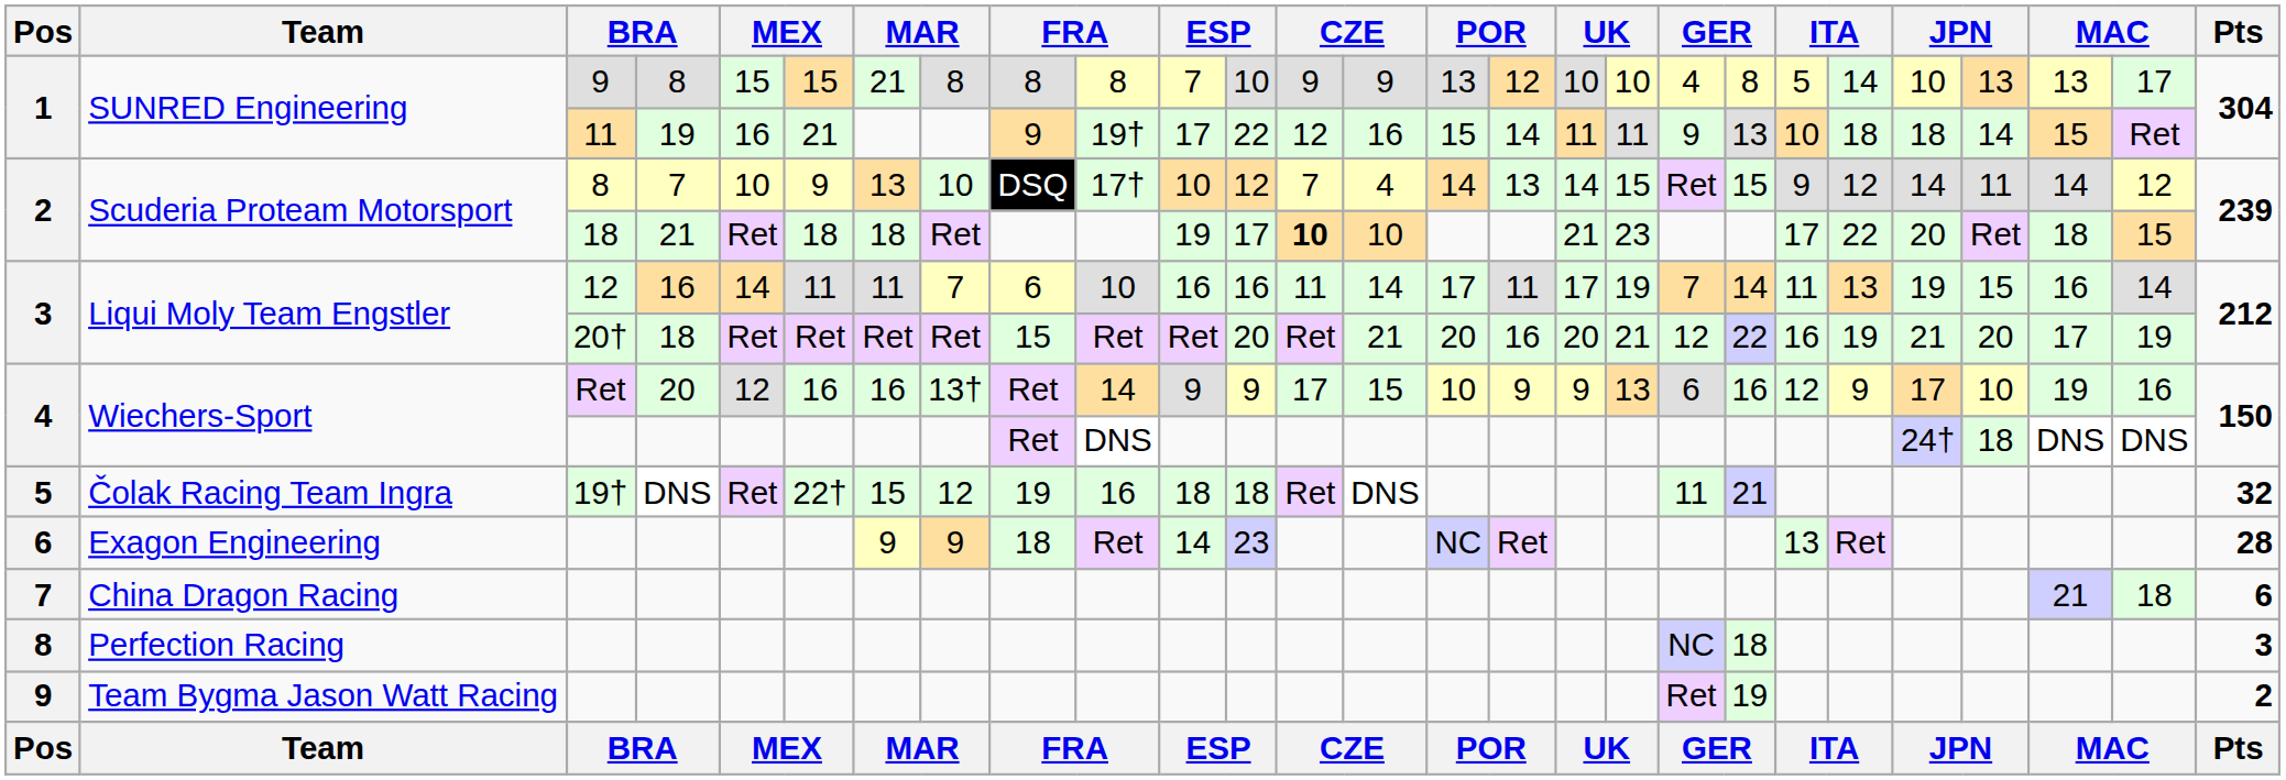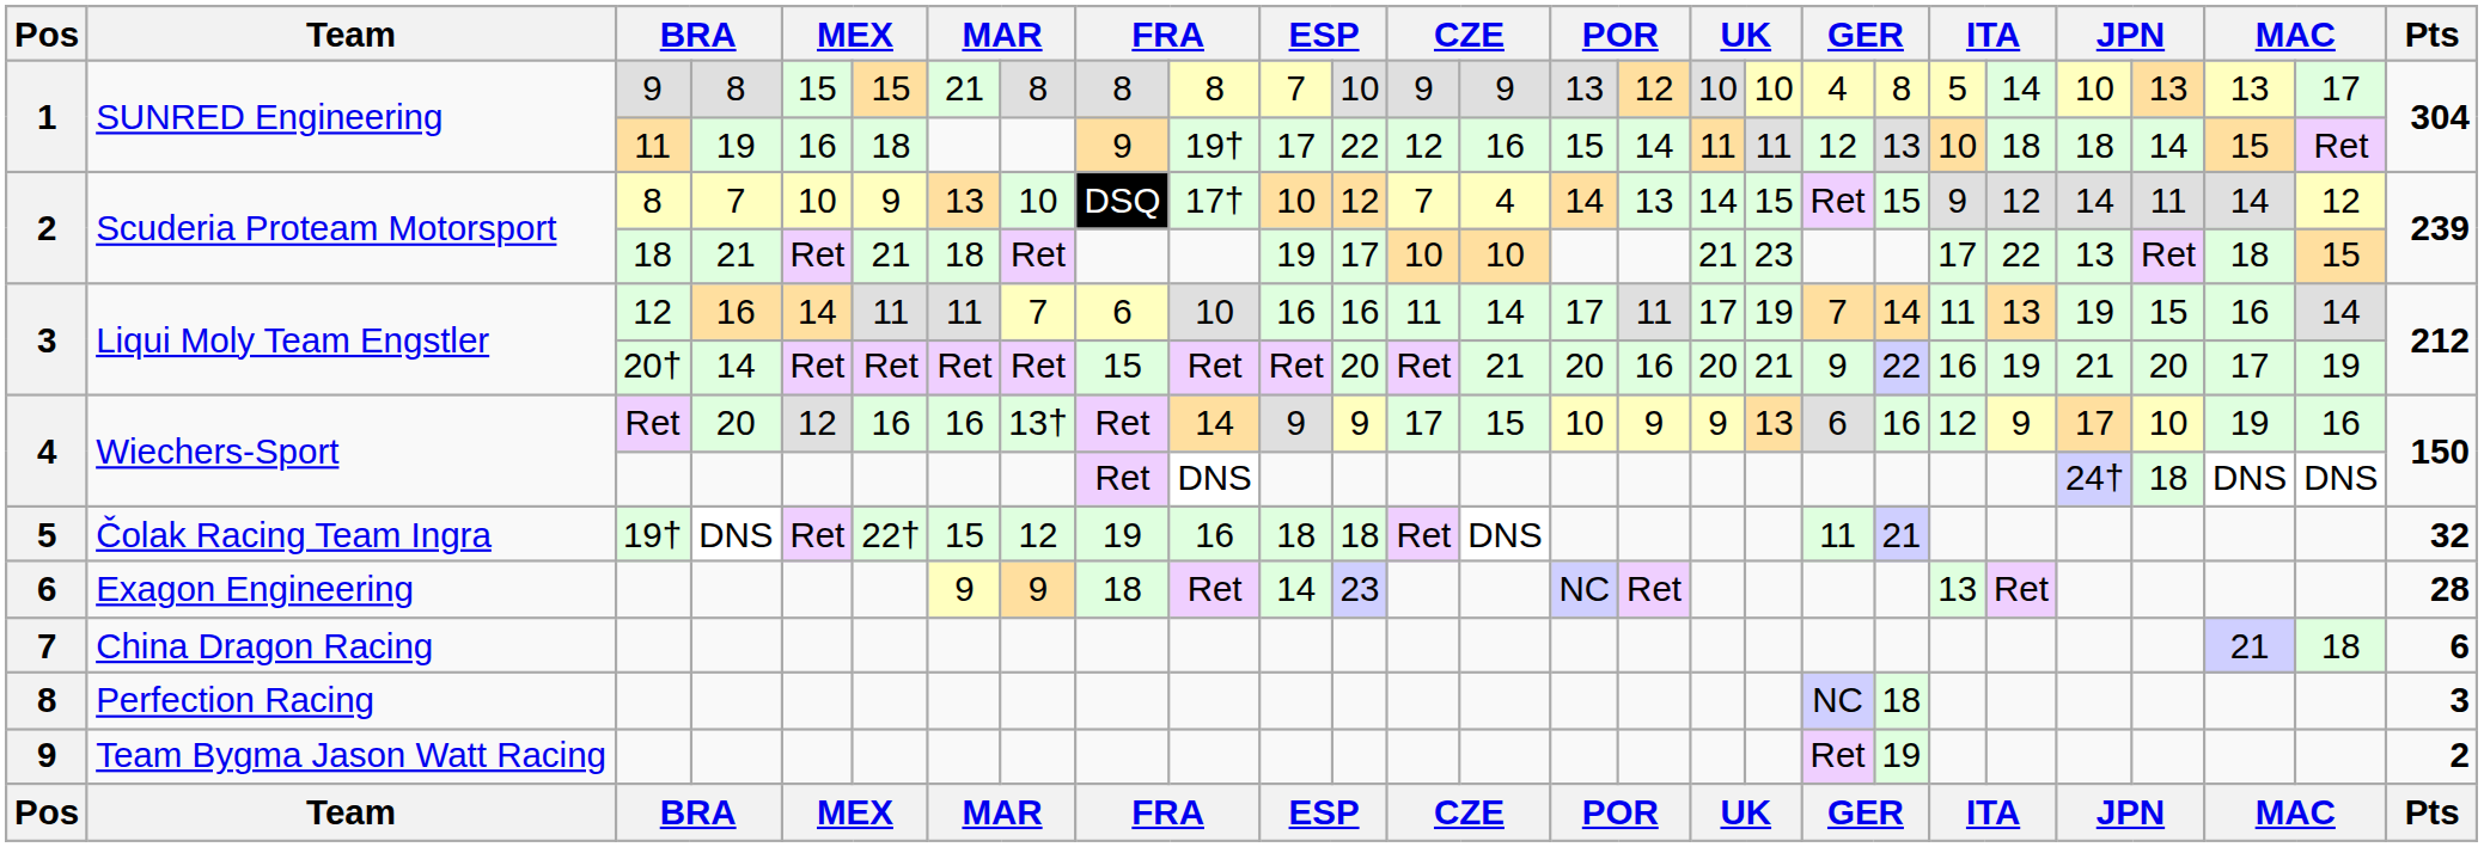1 / 11 | column 6: 21 -> 18
1 / 11 | column 19: 9 -> 12
2 / 18 | column 6: 18 -> 21
2 / 18 | column 13: bold -> normal
2 / 18 | column 23: 20 -> 13
3 / 20† | column 4: 18 -> 14
3 / 20† | column 19: 12 -> 9
